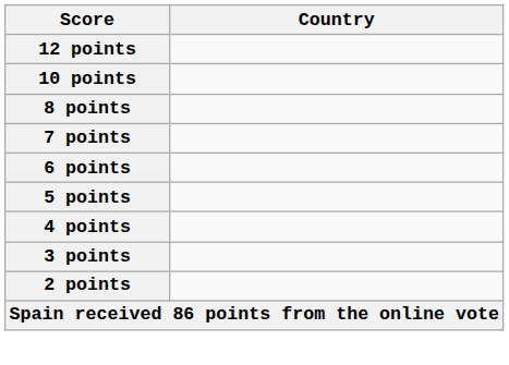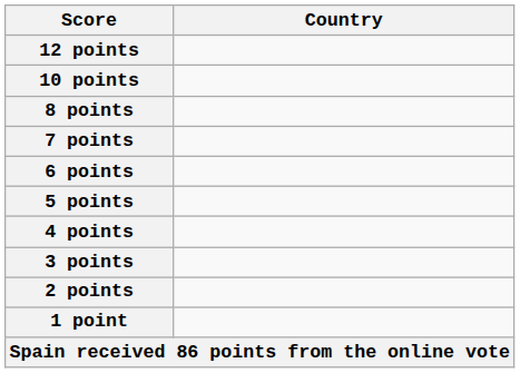+ row: 1 point
